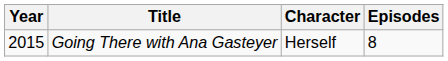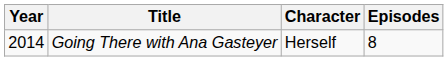Going There with Ana Gasteyer | Year: 2015 -> 2014
